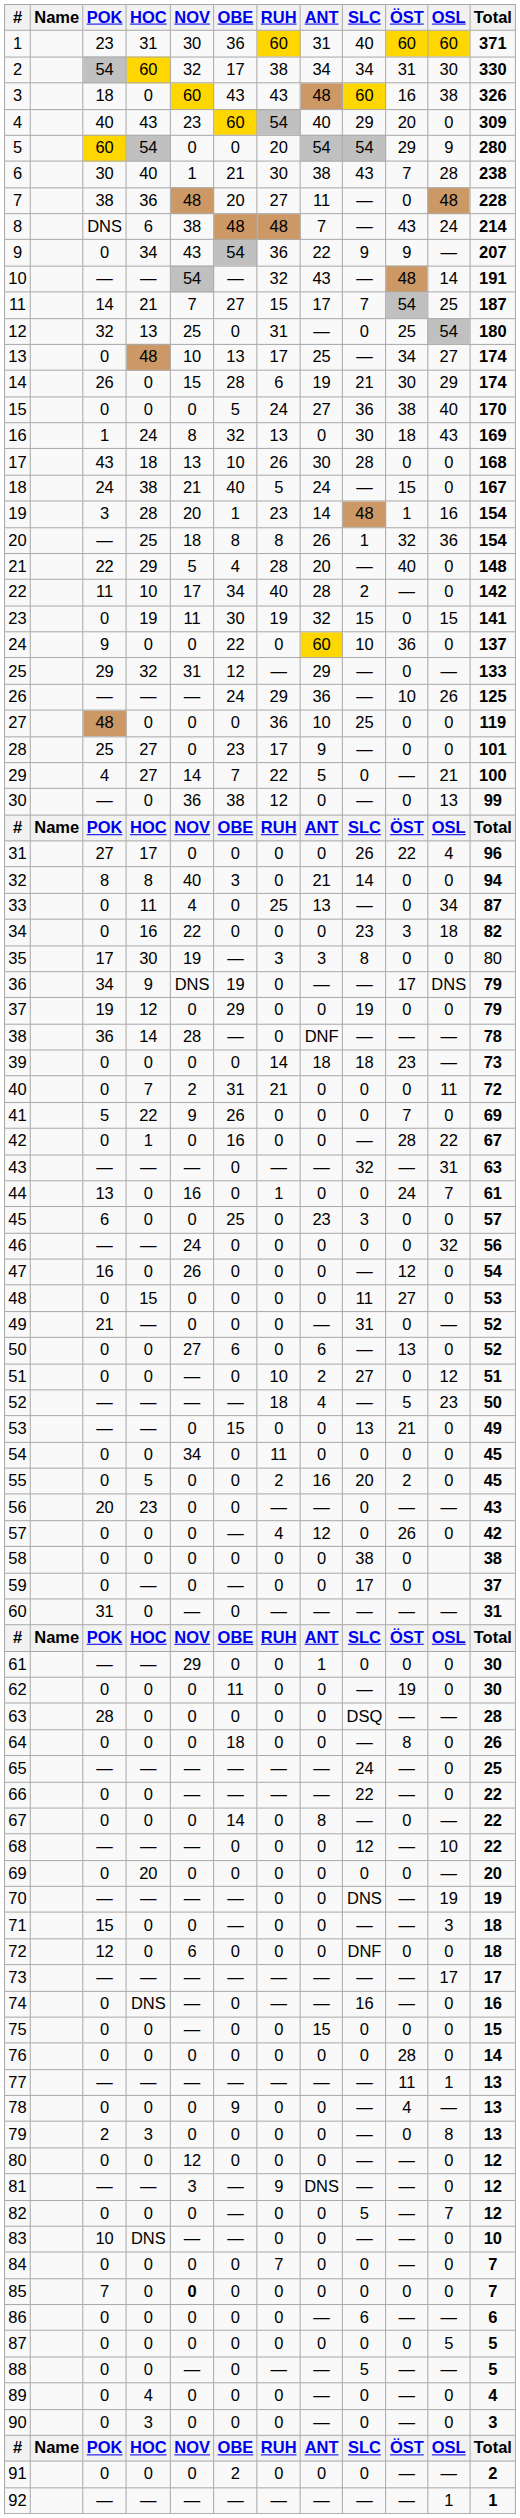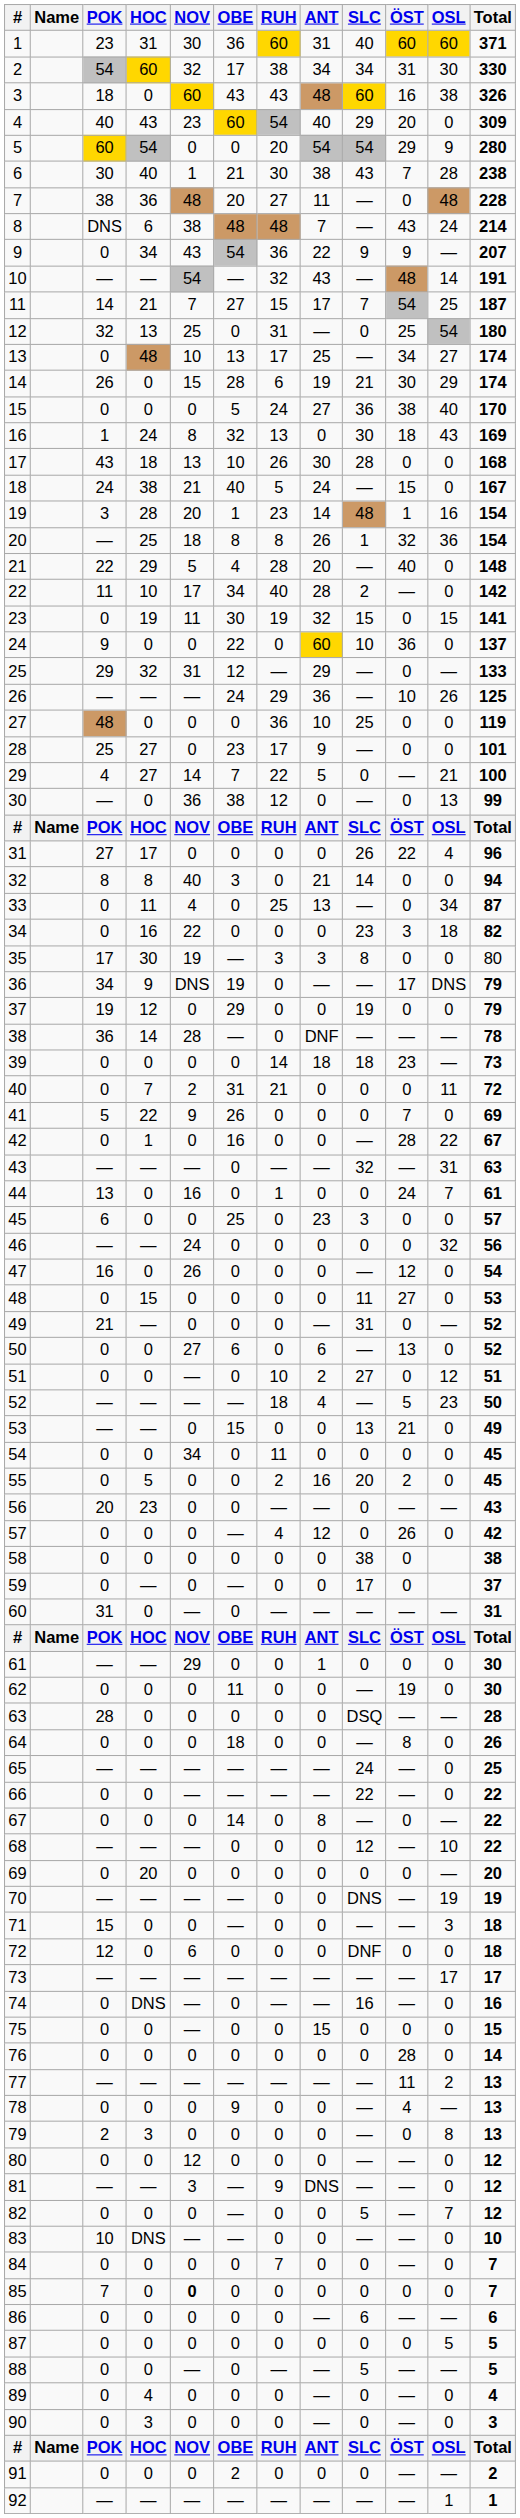77 | OSL: 1 -> 2
